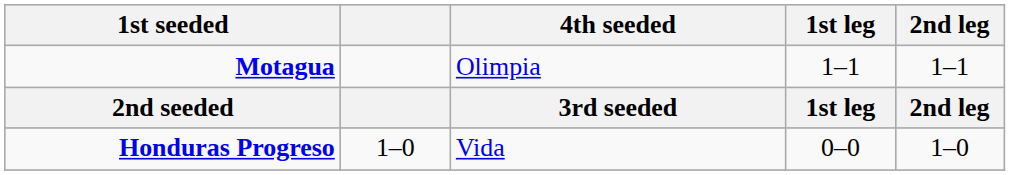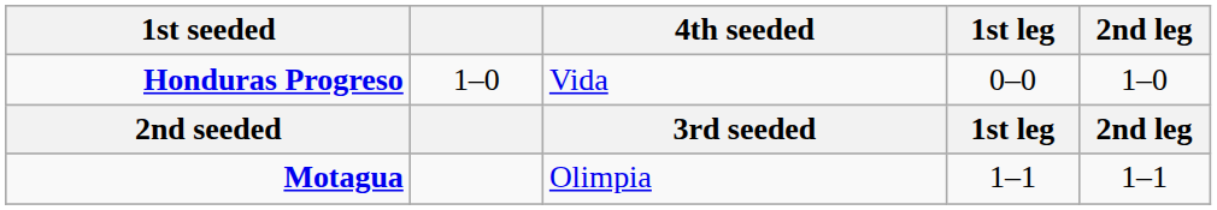rows swapped: Honduras Progreso <-> Motagua
